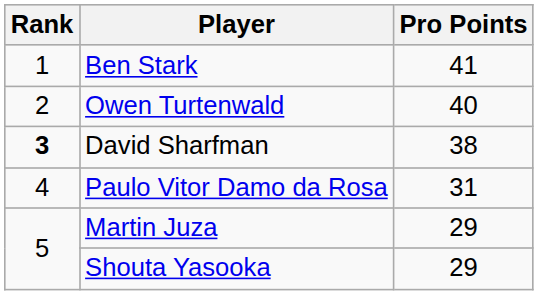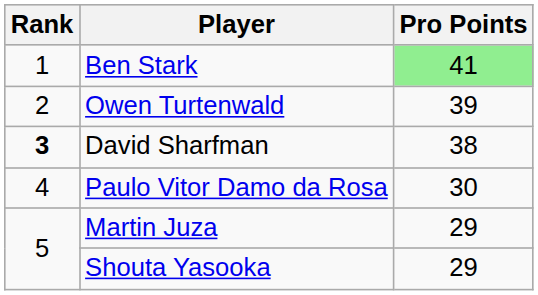Ben Stark | Pro Points: no background -> lightgreen background
Owen Turtenwald | Pro Points: 40 -> 39
Paulo Vitor Damo da Rosa | Pro Points: 31 -> 30
